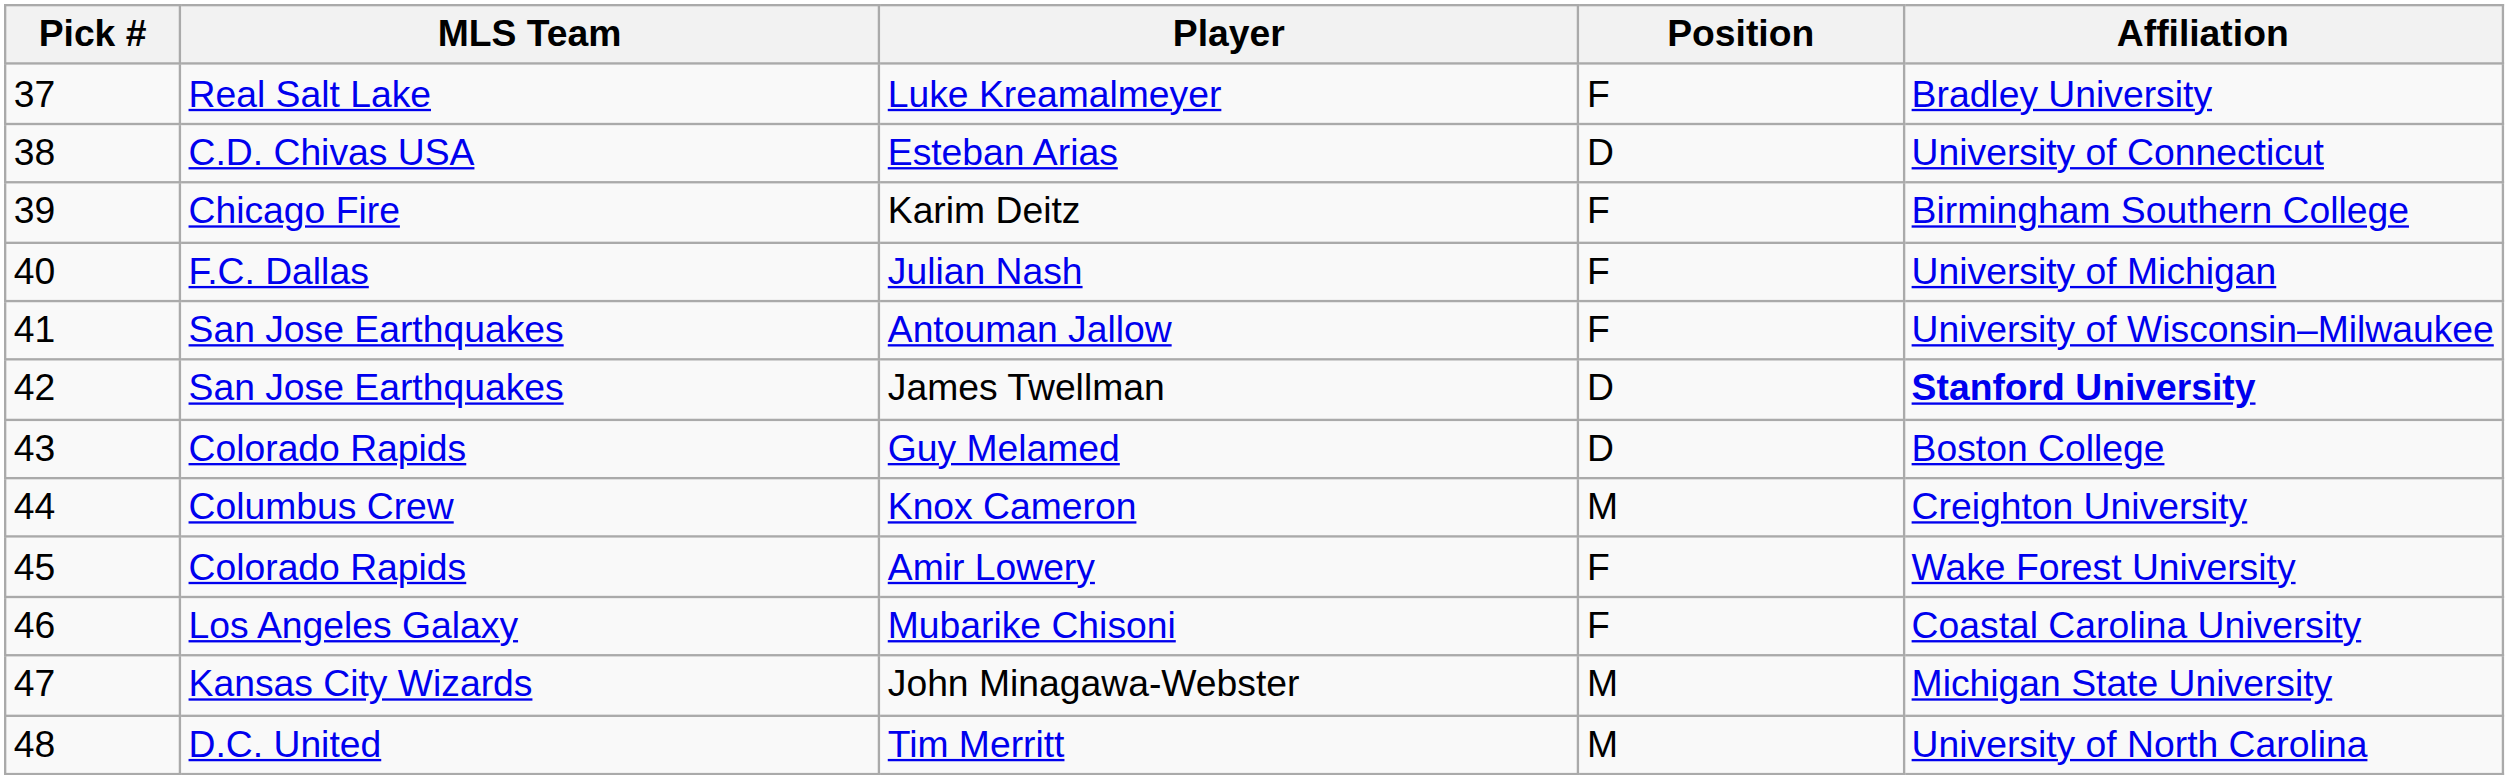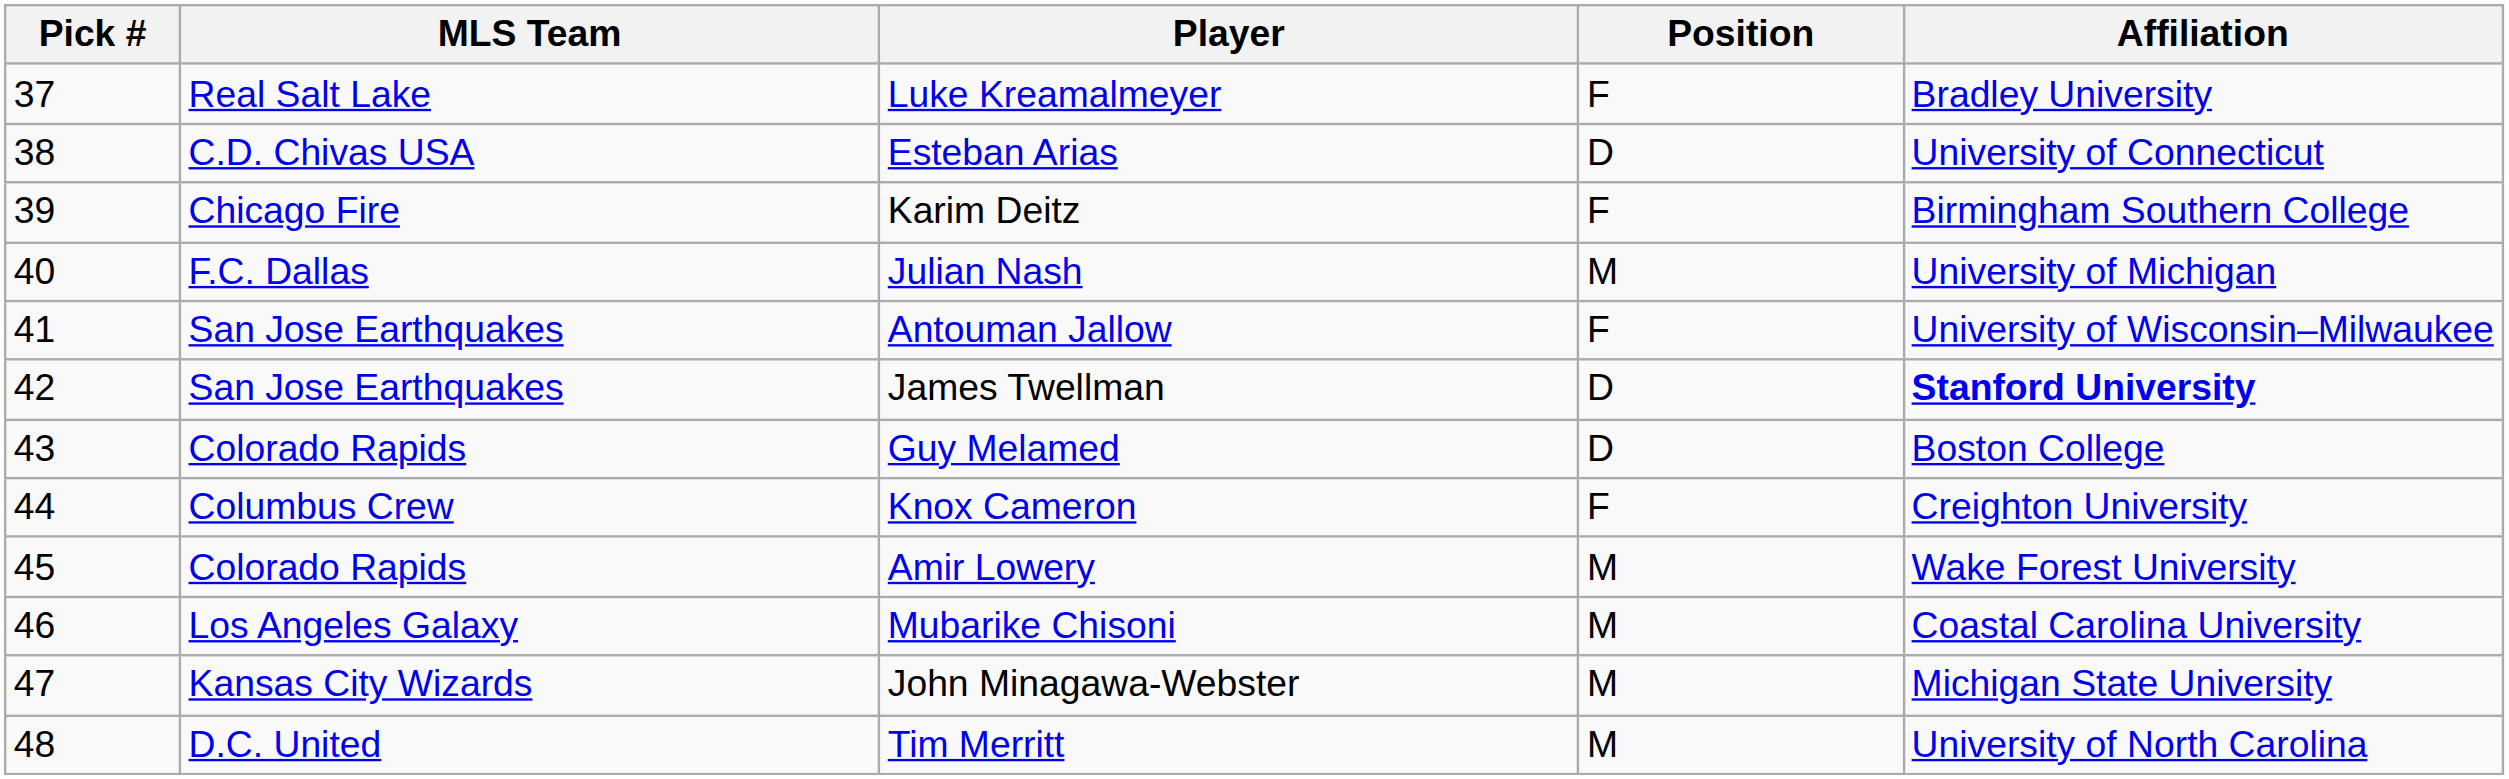Julian Nash | Position: F -> M
Knox Cameron | Position: M -> F
Amir Lowery | Position: F -> M
Mubarike Chisoni | Position: F -> M
